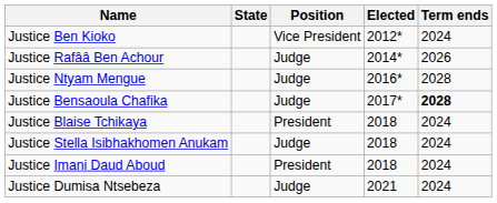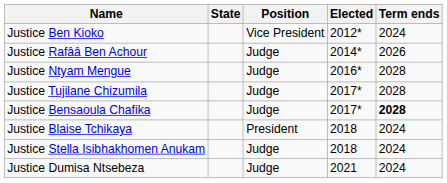+ row: Justice Tujilane Chizumila | Judge | 2017* | 2028
- row: Justice Imani Daud Aboud | President | 2018 | 2024
